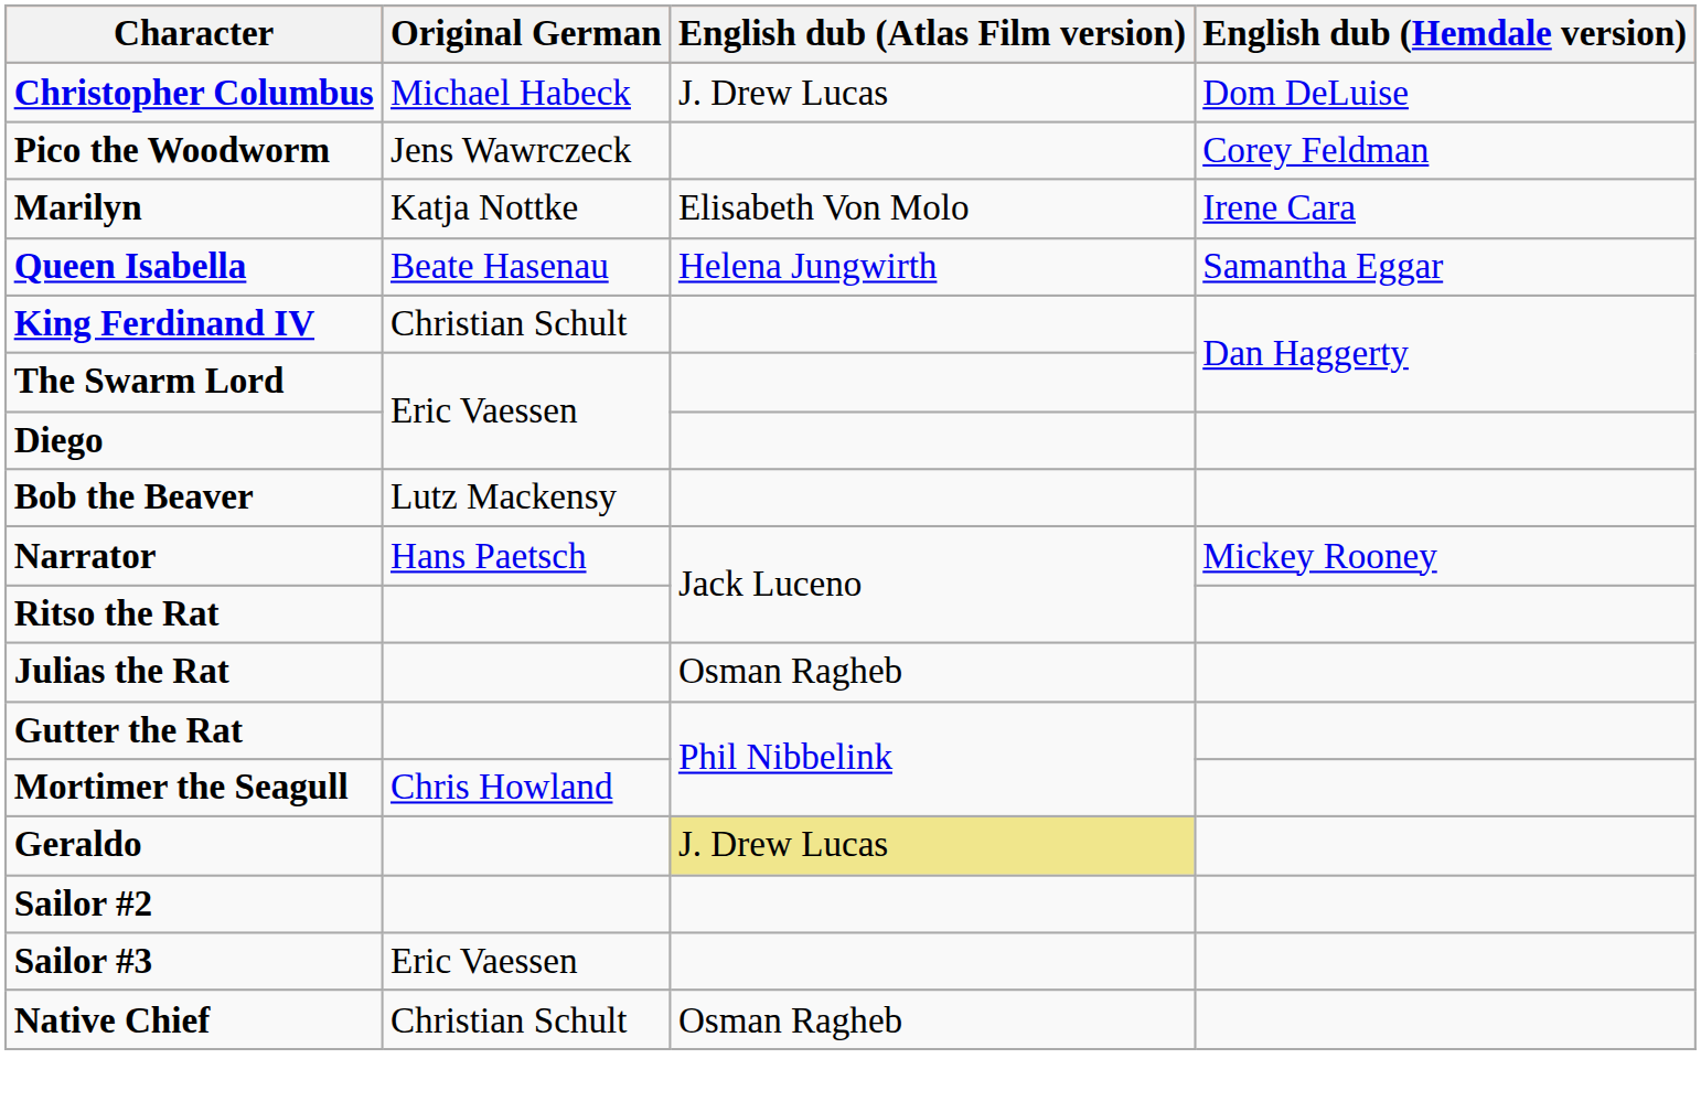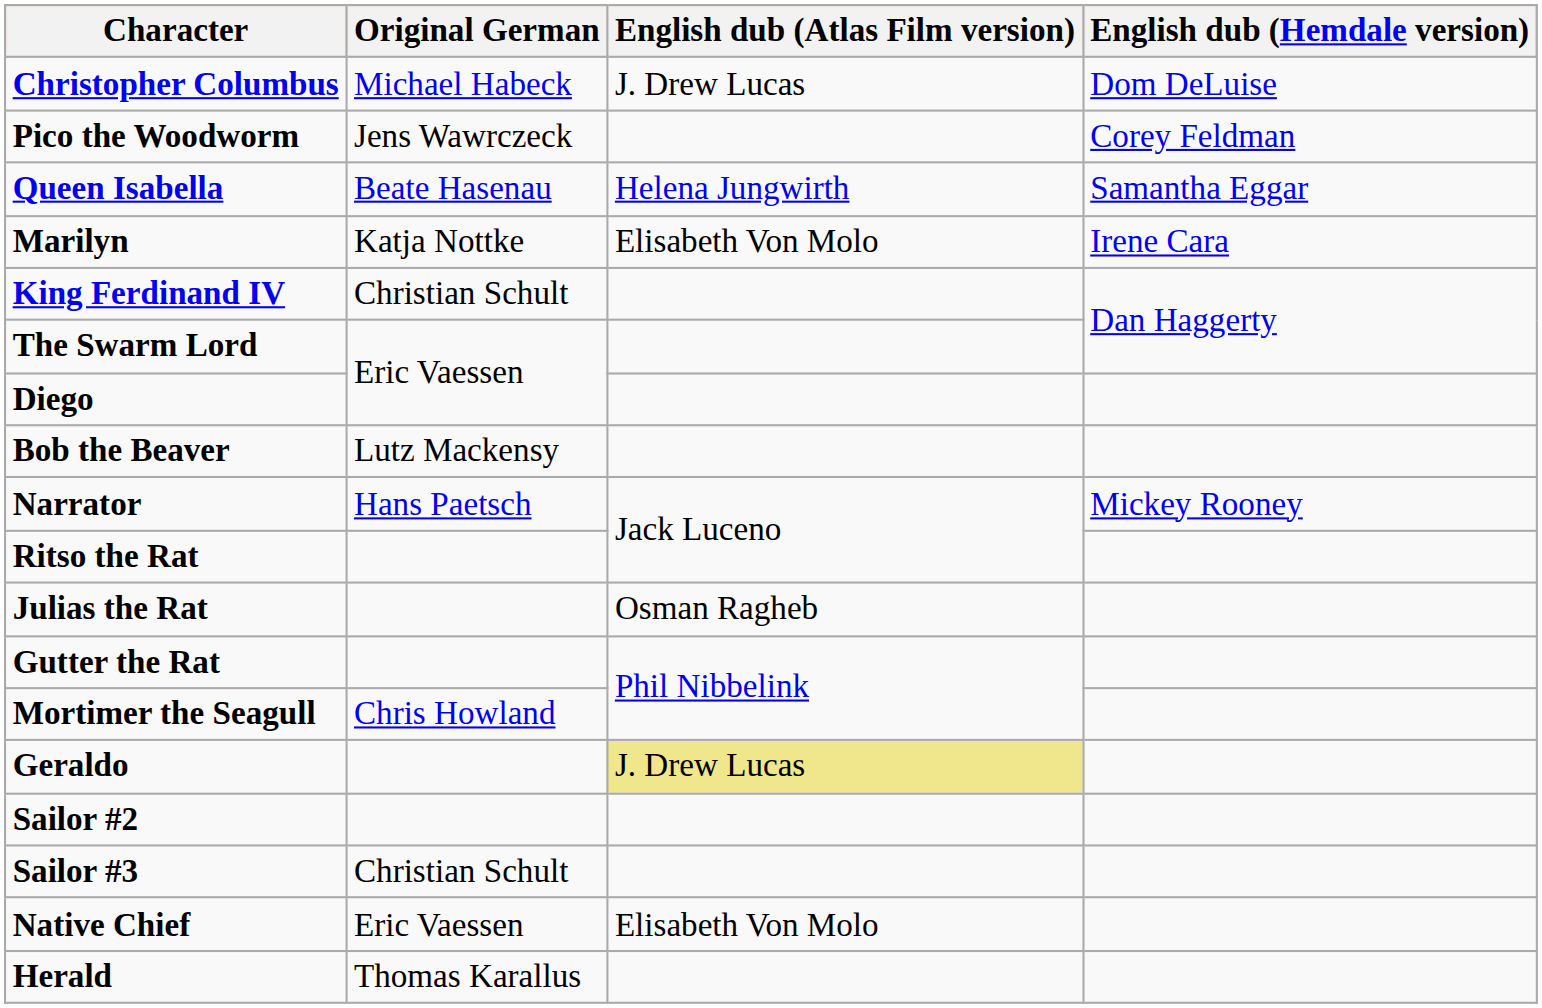rows swapped: Marilyn <-> Queen Isabella
Sailor #3 | Original German: Eric Vaessen -> Christian Schult
Native Chief | Original German: Christian Schult -> Eric Vaessen
Native Chief | English dub (Atlas Film version): Osman Ragheb -> Elisabeth Von Molo
+ row: Herald | Thomas Karallus
